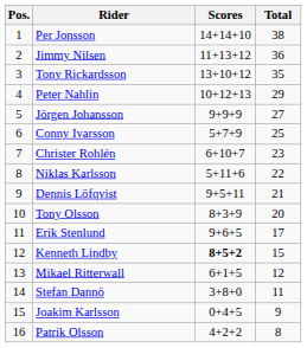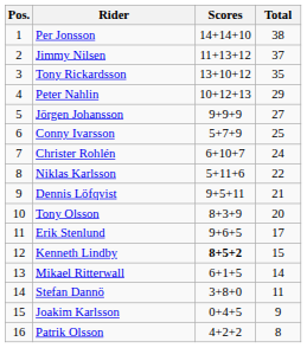Jimmy Nilsen | Total: 36 -> 37
Christer Rohlén | Total: 23 -> 24
Mikael Ritterwall | Total: 12 -> 14
